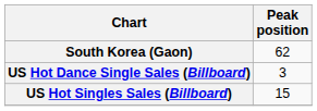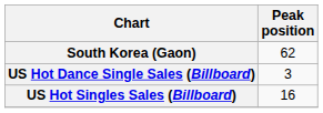US Hot Singles Sales (Billboard) | Peak position: 15 -> 16
